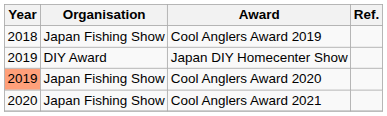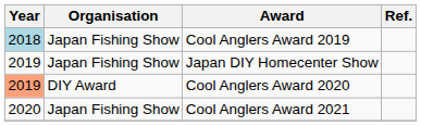Cool Anglers Award 2019 | Year: no background -> lightblue background
Japan DIY Homecenter Show | Organisation: DIY Award -> Japan Fishing Show
Cool Anglers Award 2020 | Organisation: Japan Fishing Show -> DIY Award
